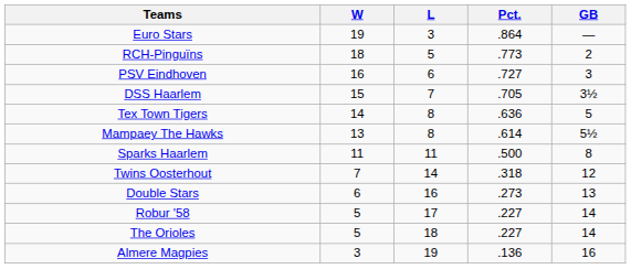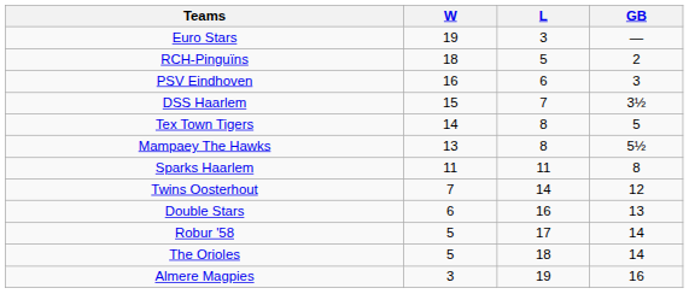- column: Pct. | .864 | .773 | .727 | .705 | .636 | .614 | .500 | .318 | .273 | .227 | .227 | .136
